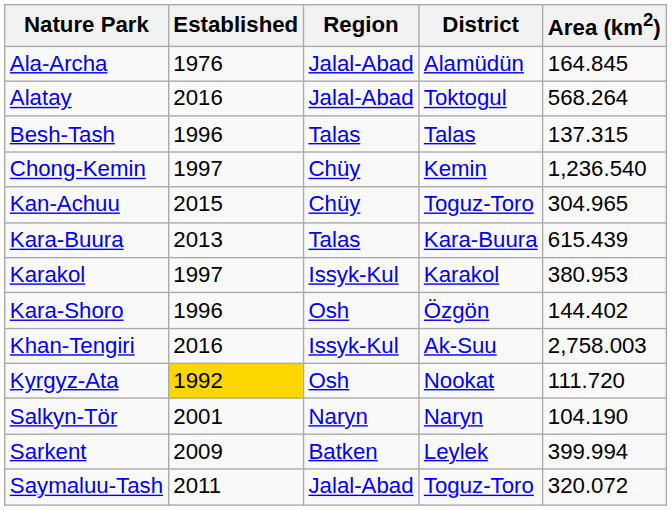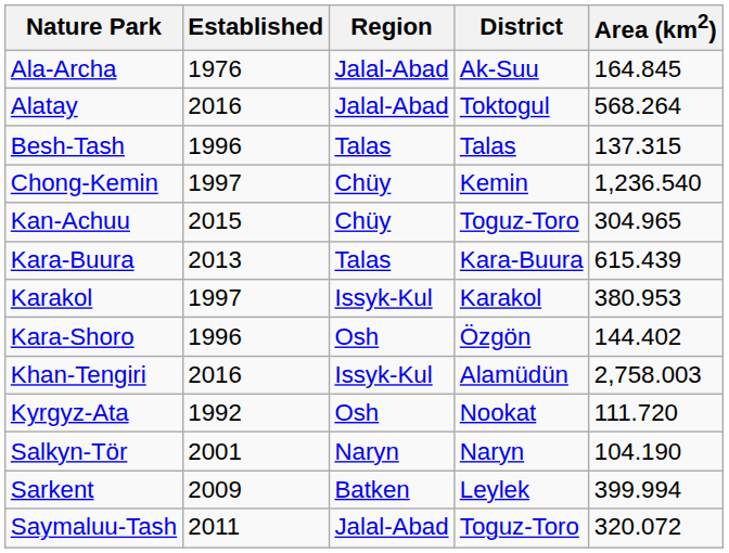Ala-Archa | District: Alamüdün -> Ak-Suu
Khan-Tengiri | District: Ak-Suu -> Alamüdün
Kyrgyz-Ata | Established: gold background -> no background
